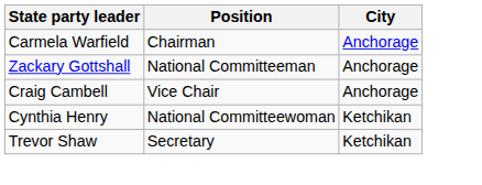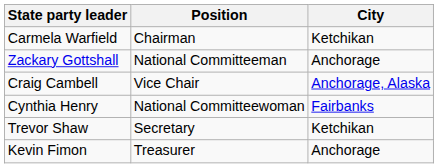Carmela Warfield | City: Anchorage -> Ketchikan
Craig Cambell | City: Anchorage -> Anchorage, Alaska
Cynthia Henry | City: Ketchikan -> Fairbanks
+ row: Kevin Fimon | Treasurer | Anchorage
